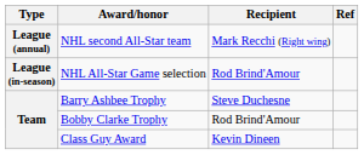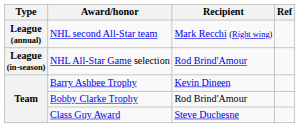Barry Ashbee Trophy | Recipient: Steve Duchesne -> Kevin Dineen
Class Guy Award | Recipient: Kevin Dineen -> Steve Duchesne
